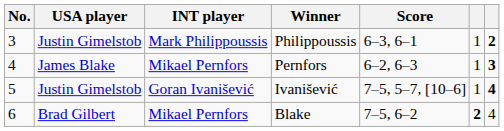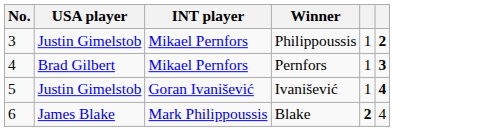- column: Score | 6–3, 6–1 | 6–2, 6–3 | 7–5, 5–7, [10–6] | 7–5, 6–2
Philippoussis | INT player: Mark Philippoussis -> Mikael Pernfors
Pernfors | USA player: James Blake -> Brad Gilbert
Blake | USA player: Brad Gilbert -> James Blake
Blake | INT player: Mikael Pernfors -> Mark Philippoussis
